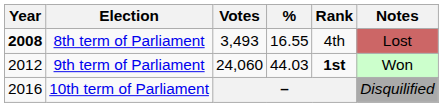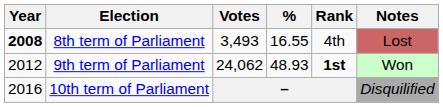9th term of Parliament | Votes: 24,060 -> 24,062
9th term of Parliament | %: 44.03 -> 48.93
